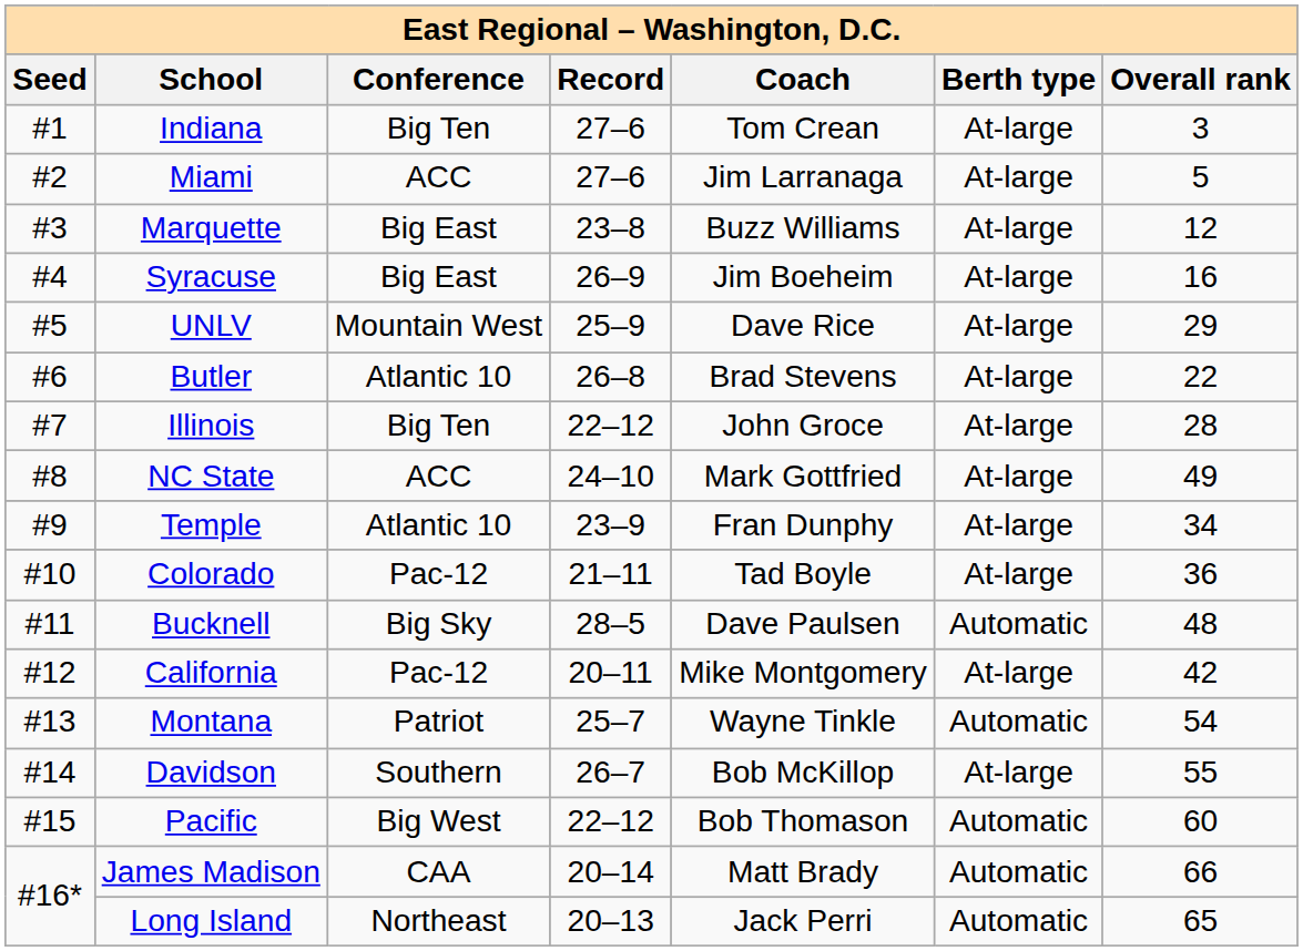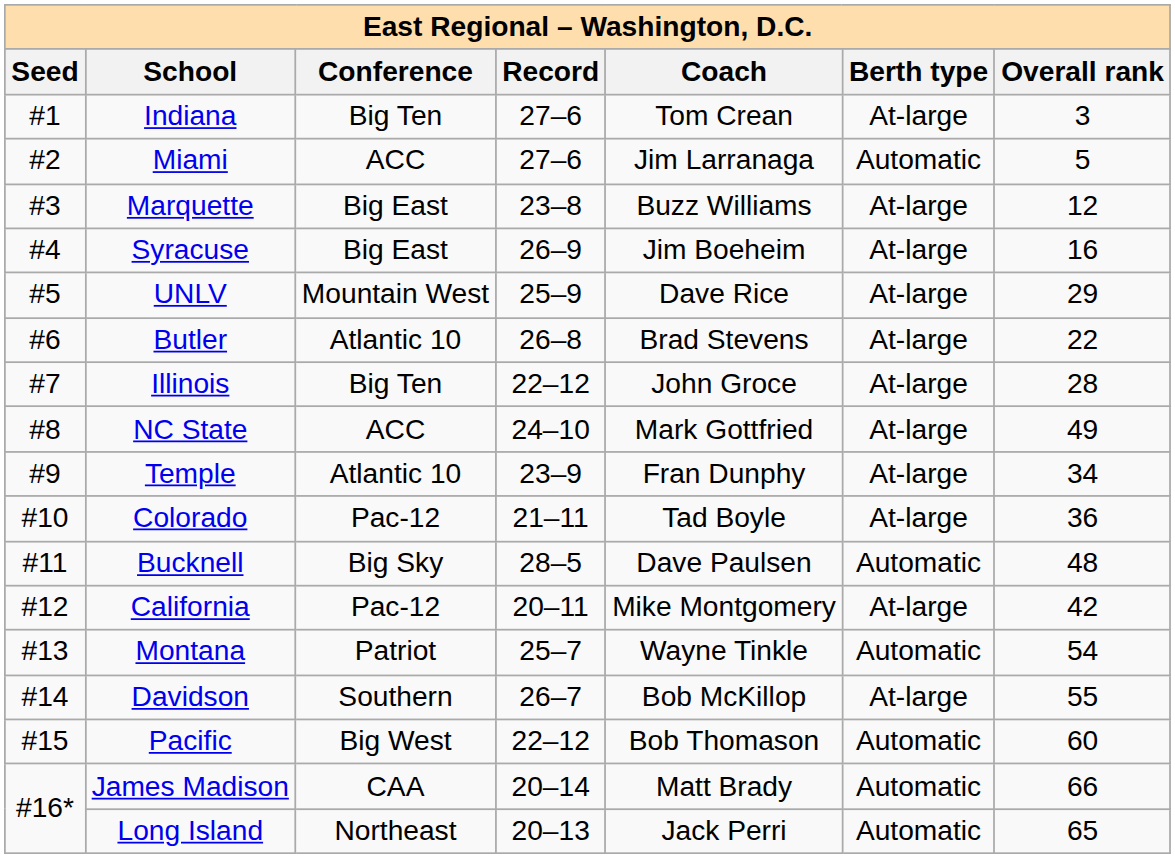Miami | Berth type: At-large -> Automatic
